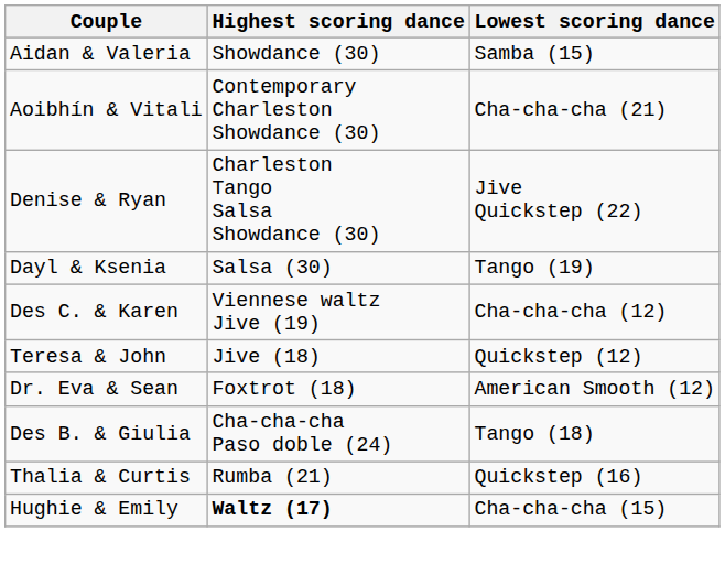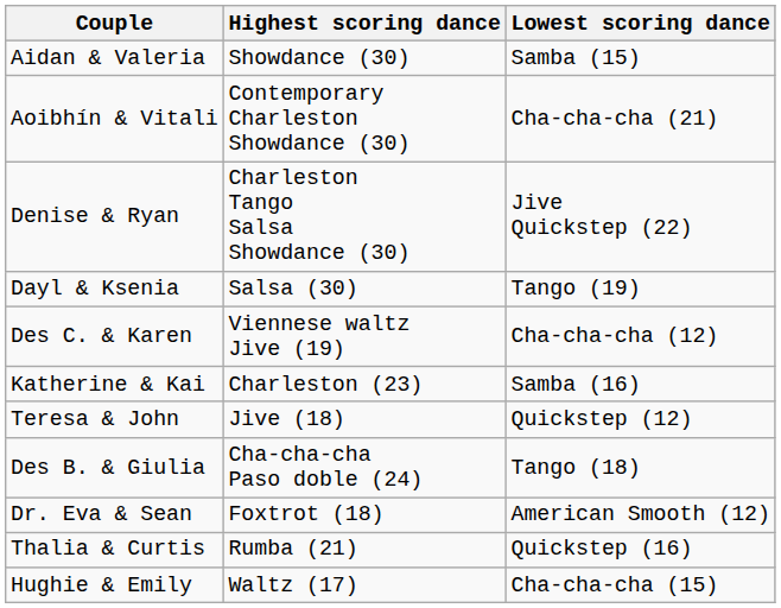+ row: Katherine & Kai | Charleston (23) | Samba (16)
rows swapped: Des B. & Giulia <-> Dr. Eva & Sean
Hughie & Emily | Highest scoring dance: bold -> normal
